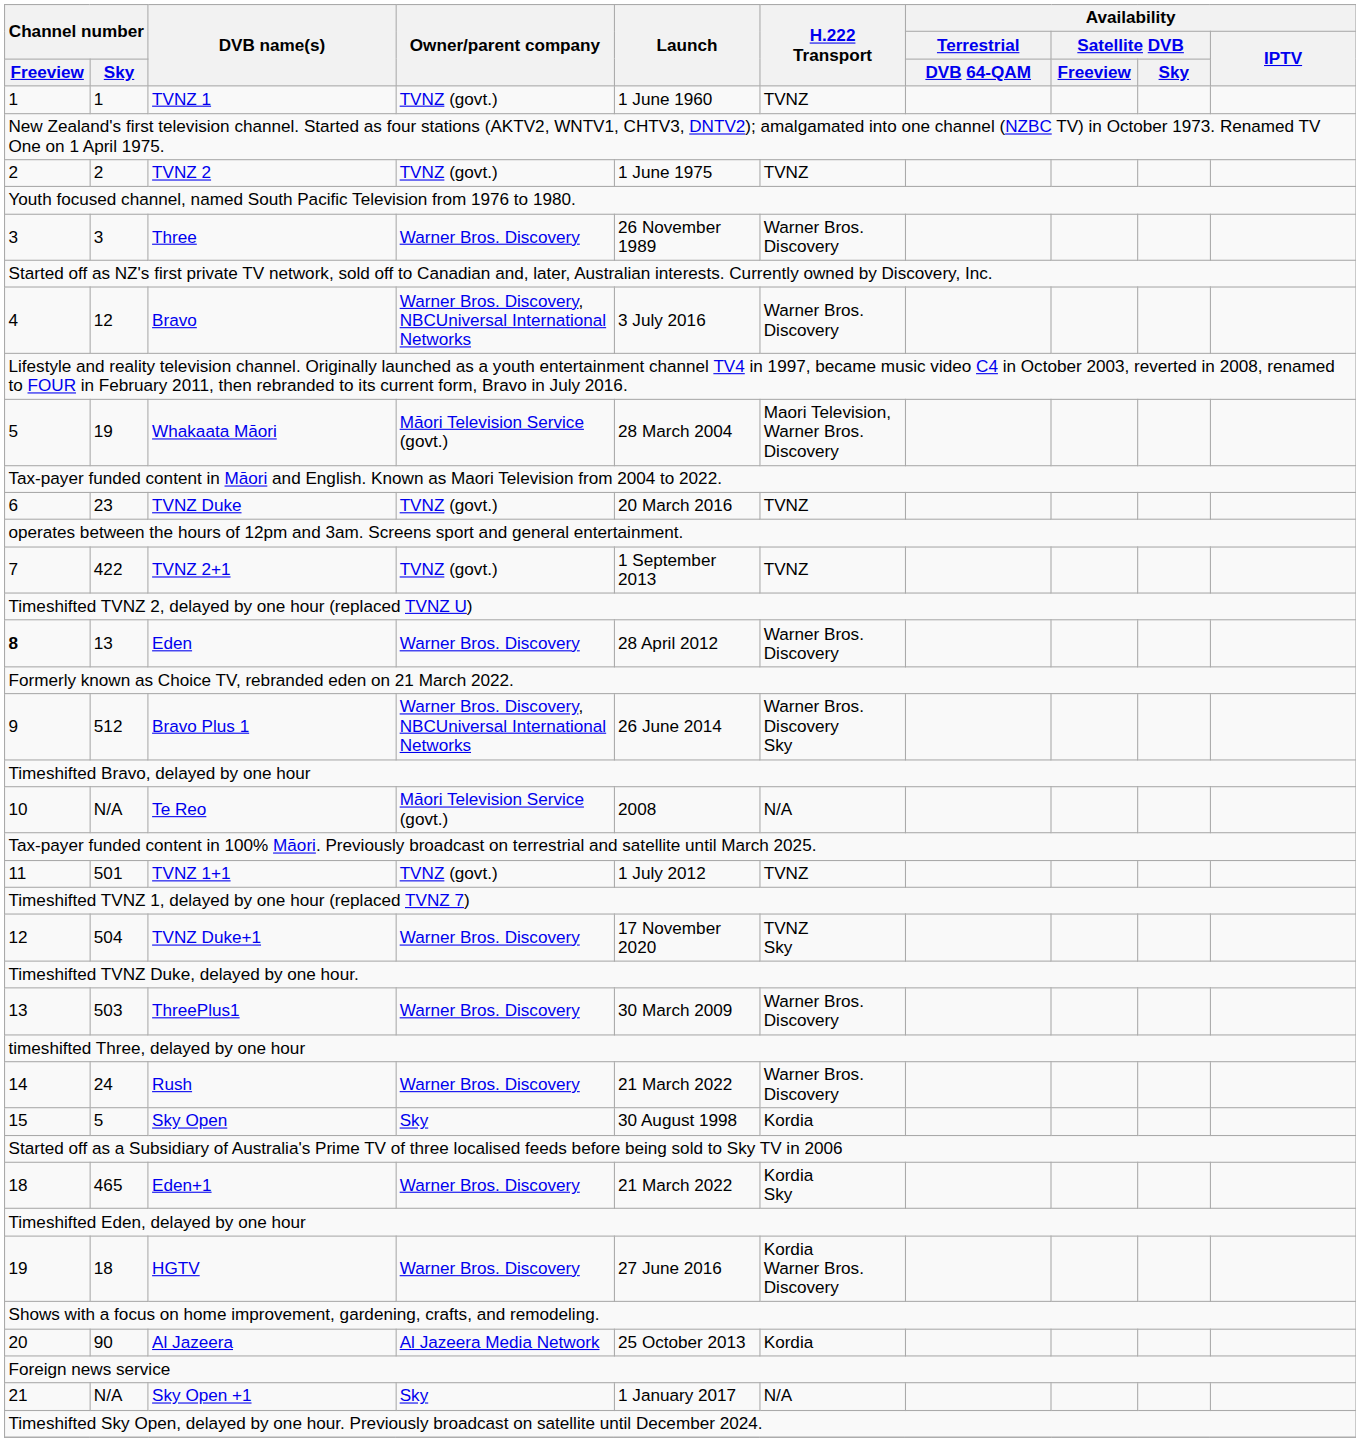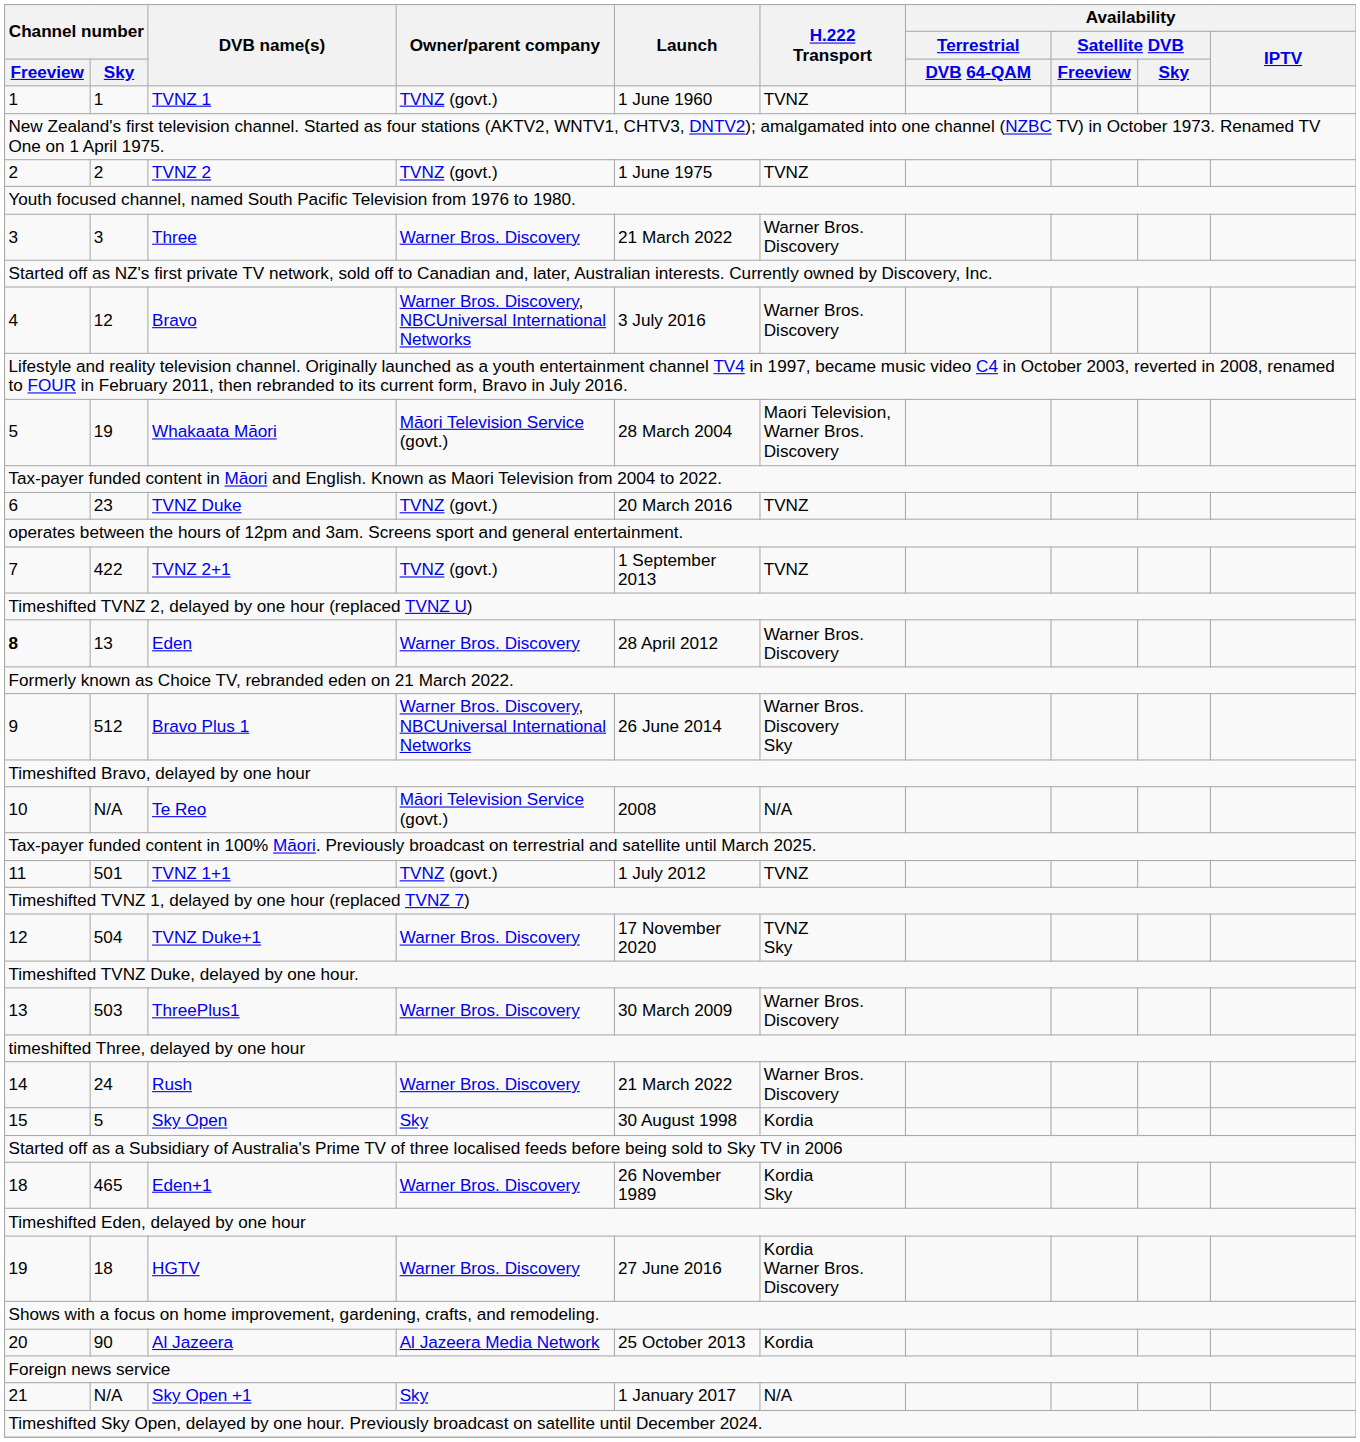Three | Launch: 26 November 1989 -> 21 March 2022
Eden+1 | Launch: 21 March 2022 -> 26 November 1989
